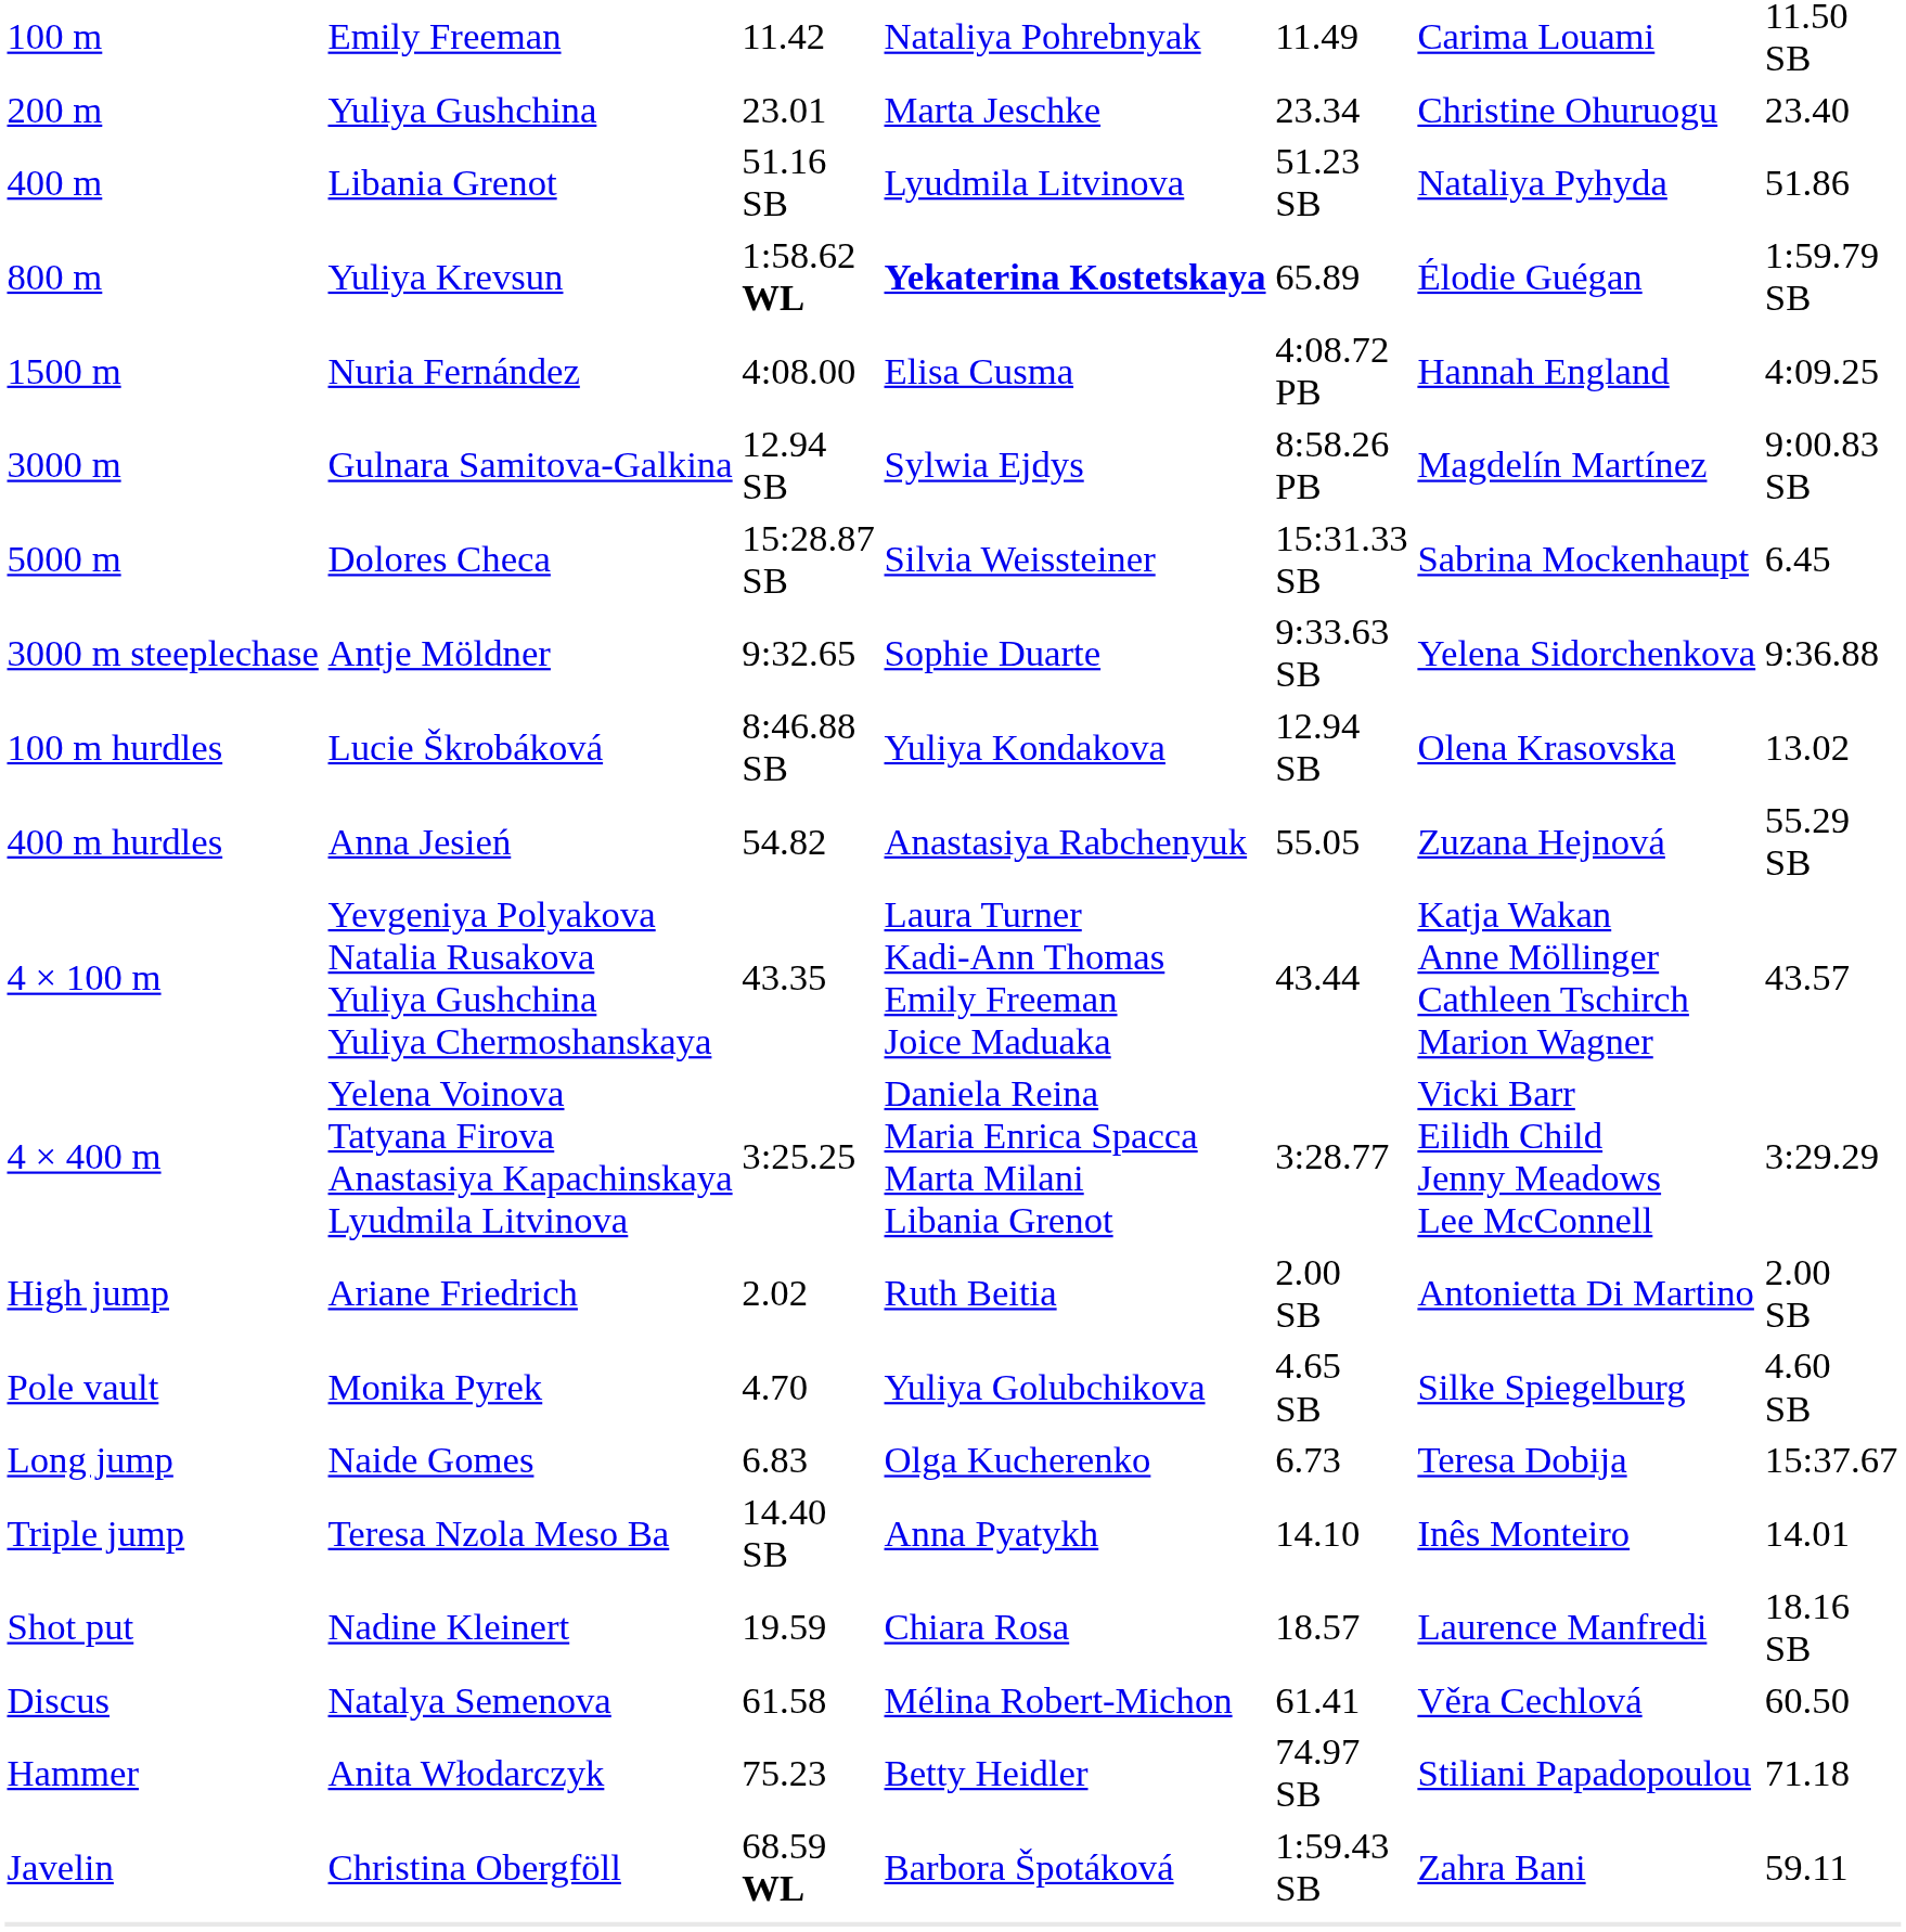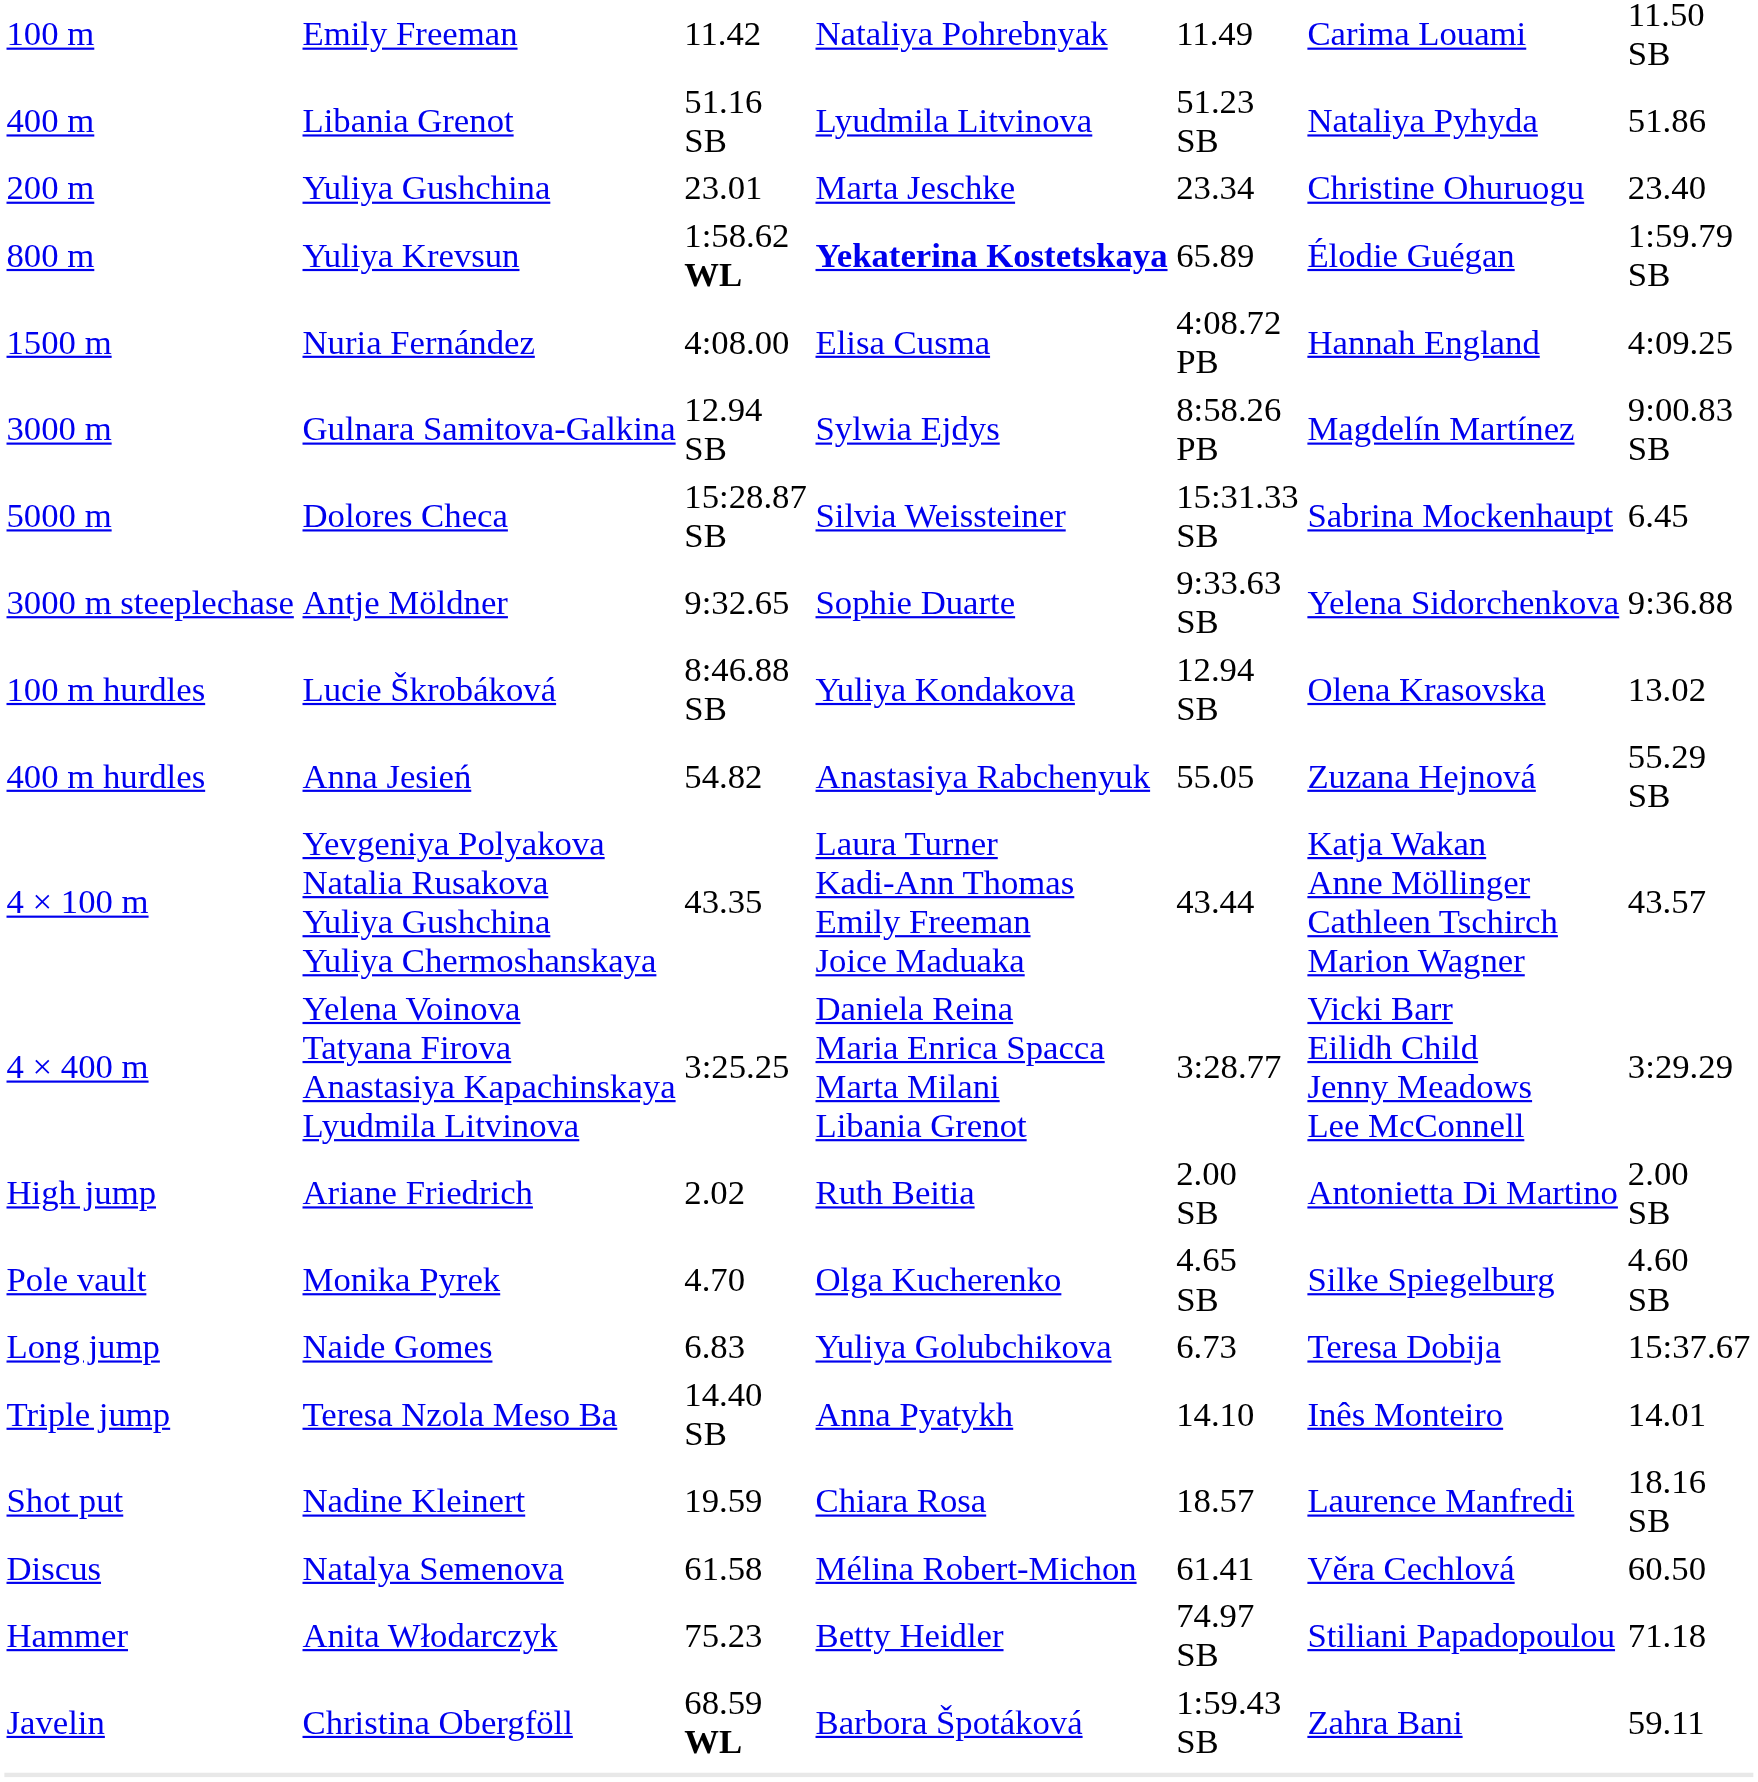rows swapped: 200 m <-> 400 m
Pole vault | column 4: Yuliya Golubchikova -> Olga Kucherenko
Long jump | column 4: Olga Kucherenko -> Yuliya Golubchikova
